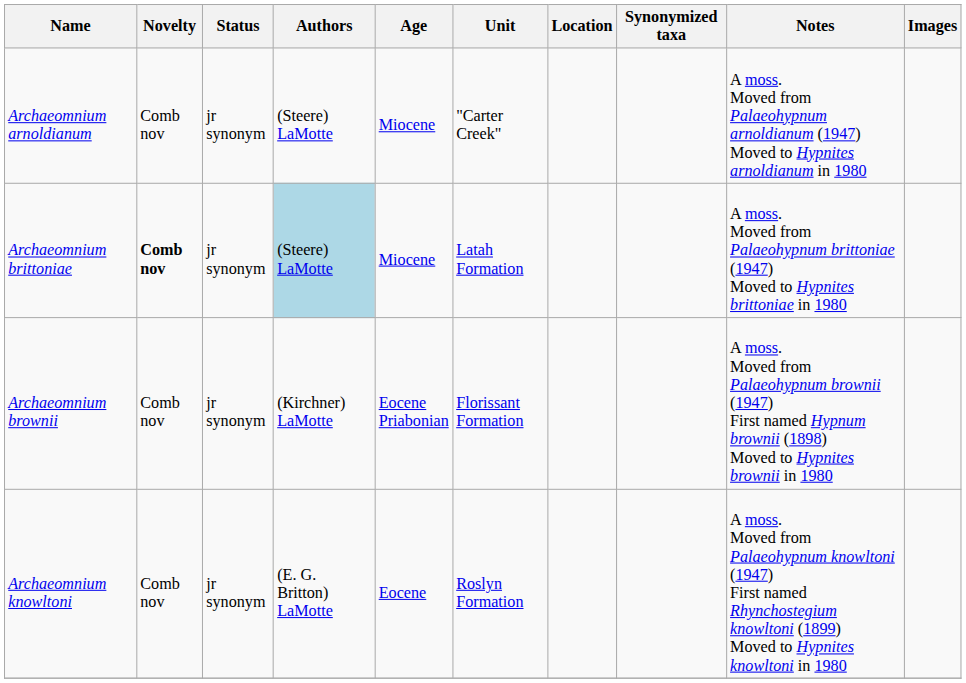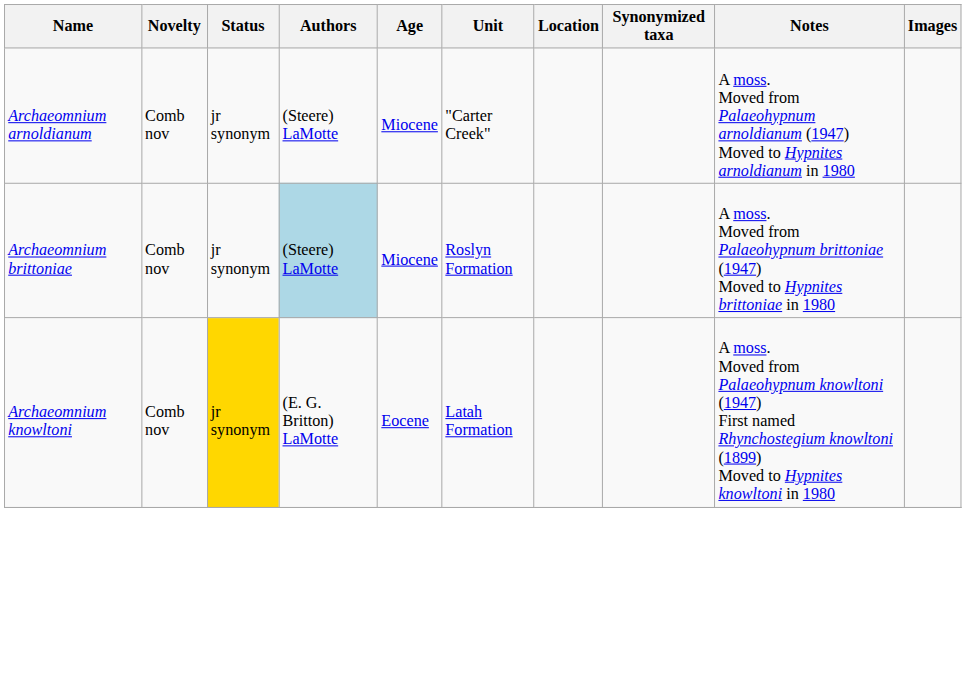Archaeomnium brittoniae | Novelty: bold -> normal
Archaeomnium brittoniae | Unit: Latah Formation -> Roslyn Formation
- row: Archaeomnium brownii | Comb nov | jr synonym | (Kirchner) LaMotte | Eocene Priabonian | Florissant Formation | A moss. Moved from Palaeohypnum brownii (1947) First named Hypnum brownii (1898) Moved to Hypnites brownii in 1980
Archaeomnium knowltoni | Status: no background -> gold background
Archaeomnium knowltoni | Unit: Roslyn Formation -> Latah Formation
